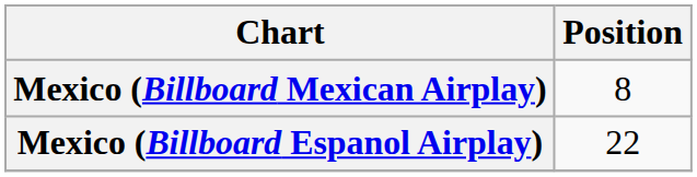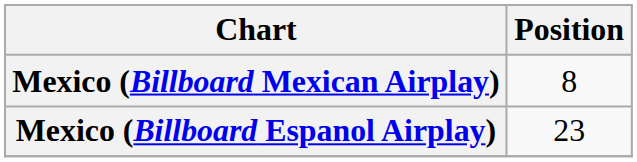Mexico (Billboard Espanol Airplay) | Position: 22 -> 23
